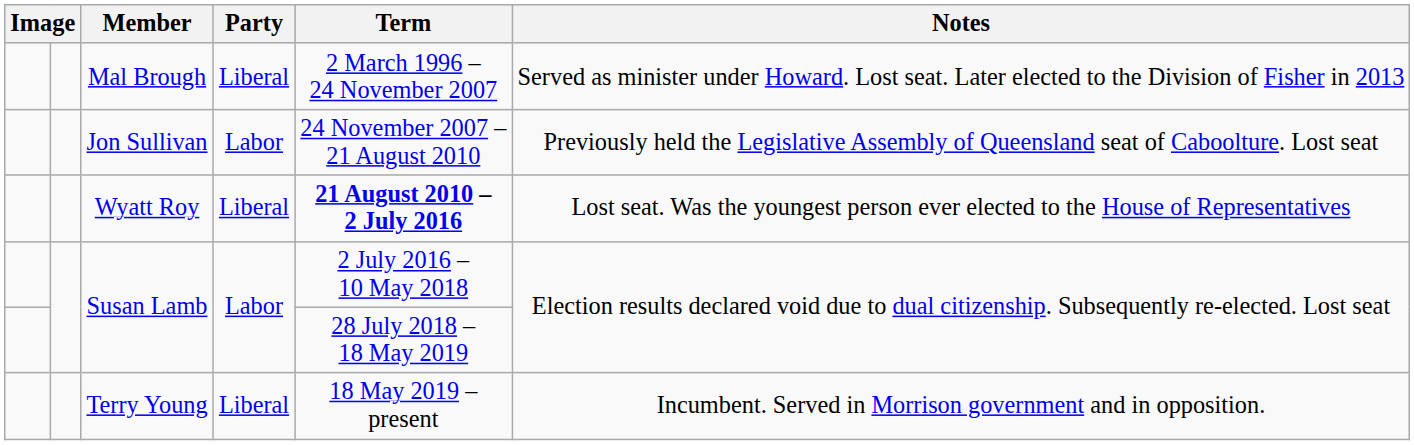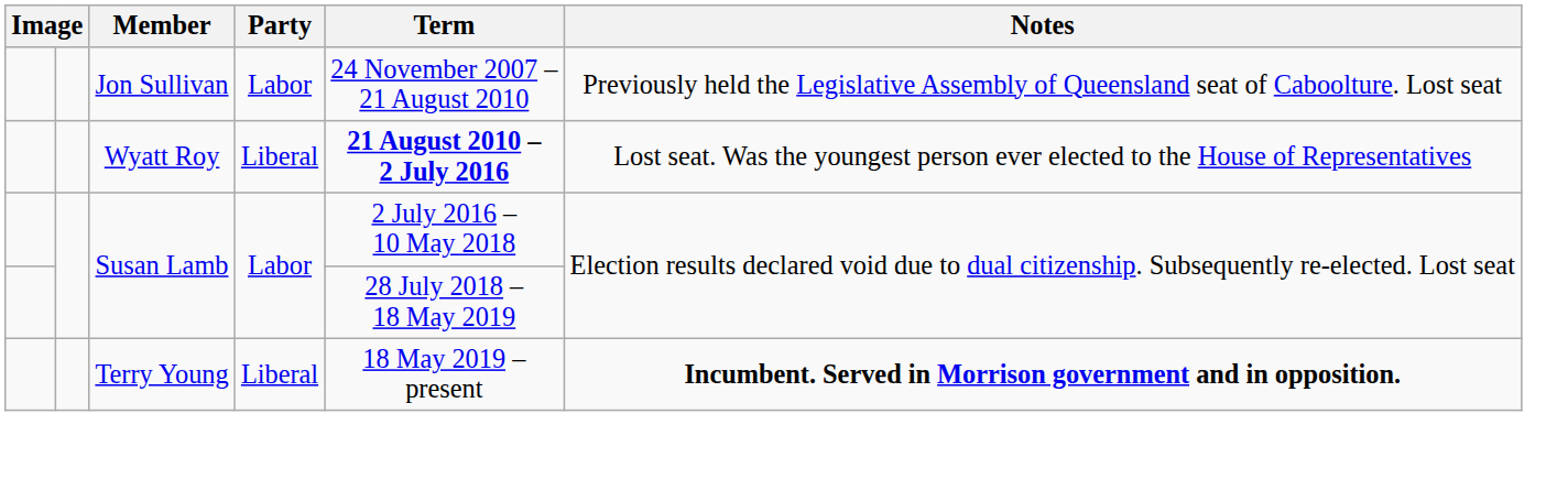- row: Mal Brough | Liberal | 2 March 1996 – 24 November 2007 | Served as minister under Howard. Lost seat. Later elected to the Division of Fisher in 2013
Terry Young | Notes: normal -> bold
